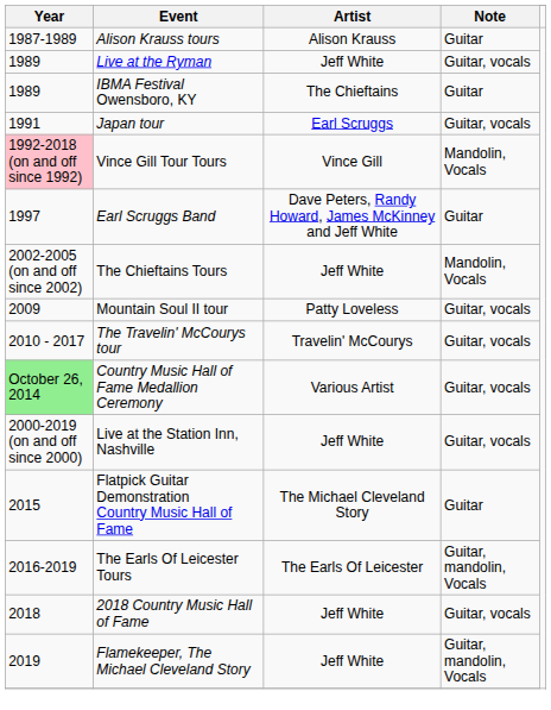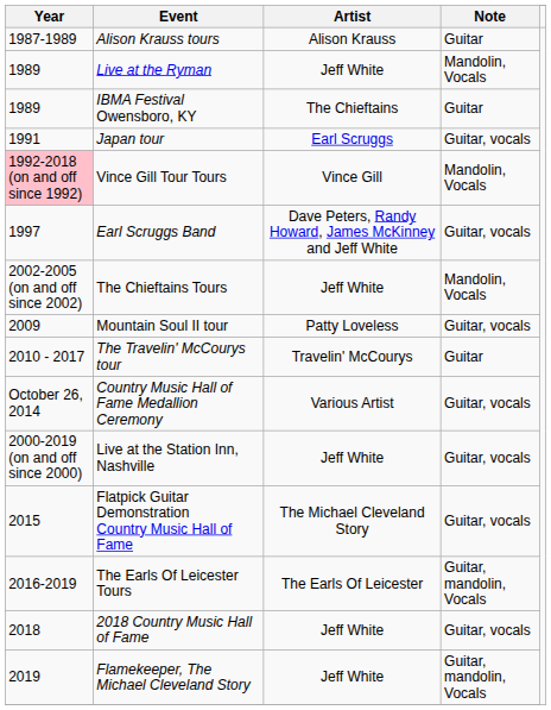Live at the Ryman | Note: Guitar, vocals -> Mandolin, Vocals
Earl Scruggs Band | Note: Guitar -> Guitar, vocals
The Travelin' McCourys tour | Note: Guitar, vocals -> Guitar
Country Music Hall of Fame Medallion Ceremony | Year: lightgreen background -> no background
Flatpick Guitar Demonstration Country Music Hall of Fame | Note: Guitar -> Guitar, vocals
